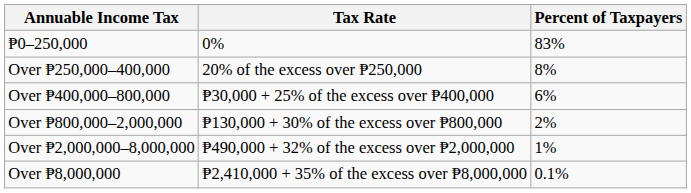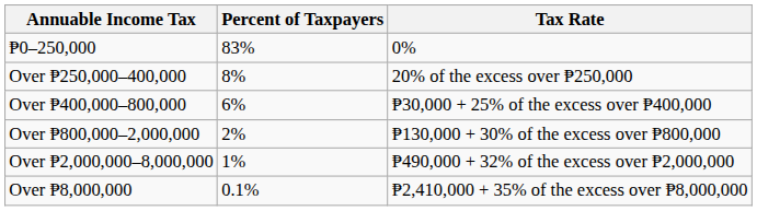columns swapped: Tax Rate <-> Percent of Taxpayers
